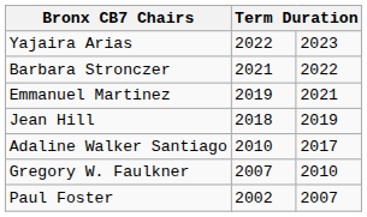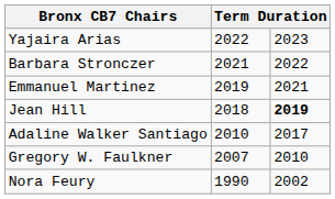Jean Hill | column 3: normal -> bold
- row: Paul Foster | 2002 | 2007
+ row: Nora Feury | 1990 | 2002
